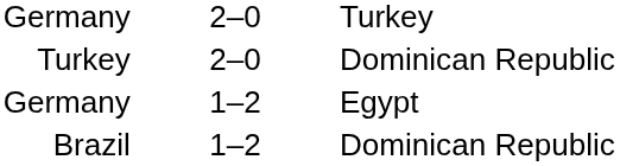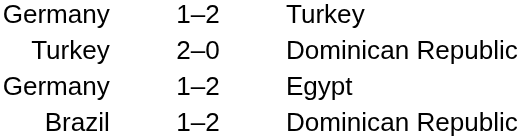Germany / Turkey | column 2: 2–0 -> 1–2
